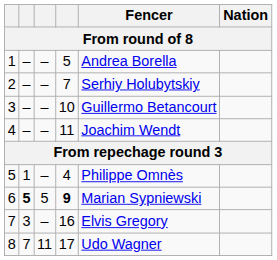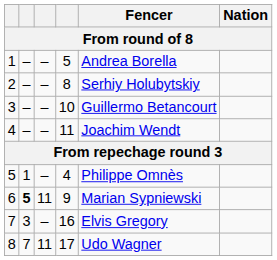2 | column 4: 7 -> 8
6 | column 3: 5 -> 11
6 | column 4: bold -> normal
